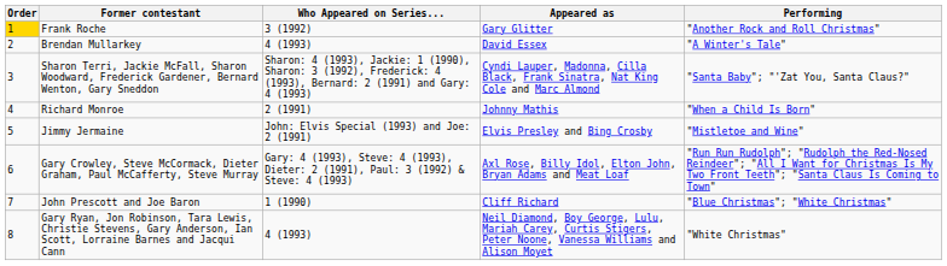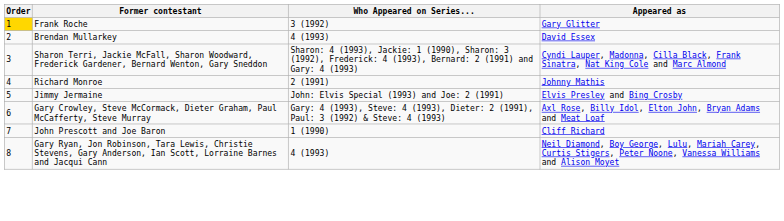- column: Performing | "Another Rock and Roll Christmas" | "A Winter's Tale" | "Santa Baby"; "'Zat You, Santa Claus?" | "When a Child Is Born" | "Mistletoe and Wine" | "Run Run Rudolph"; "Rudolph the Red-Nosed Reindeer"; "All I Want for Christmas Is My Two Front Teeth"; "Santa Claus Is Coming to Town" | "Blue Christmas"; "White Christmas" | "White Christmas"
